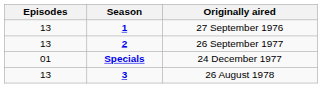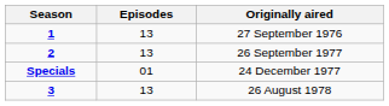columns swapped: Season <-> Episodes
